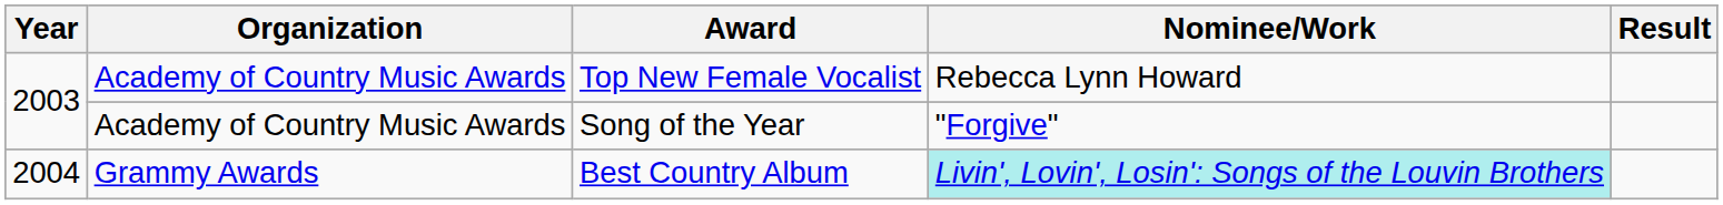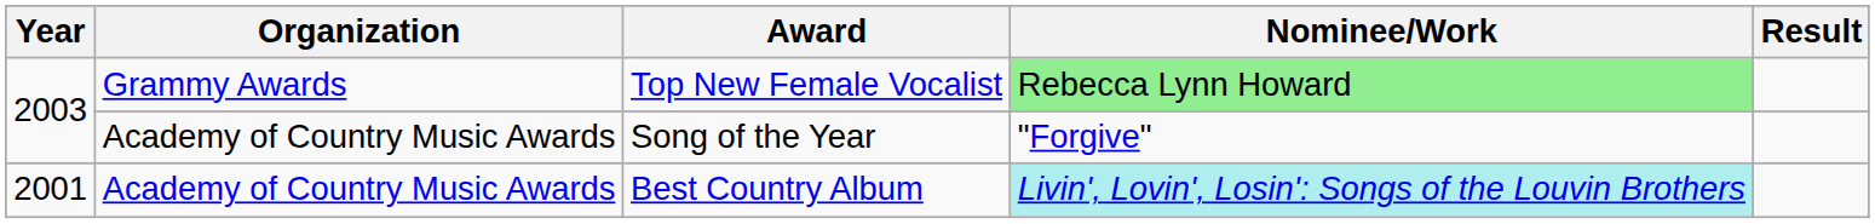Top New Female Vocalist | Organization: Academy of Country Music Awards -> Grammy Awards
Top New Female Vocalist | Nominee/Work: no background -> lightgreen background
Best Country Album | Year: 2004 -> 2001
Best Country Album | Organization: Grammy Awards -> Academy of Country Music Awards
